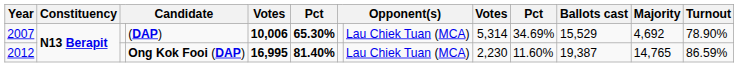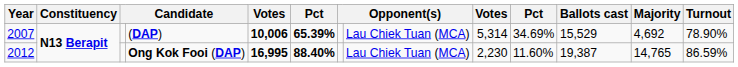(DAP) | column 6: 65.30% -> 65.39%
Ong Kok Fooi (DAP) | column 6: 81.40% -> 88.40%
